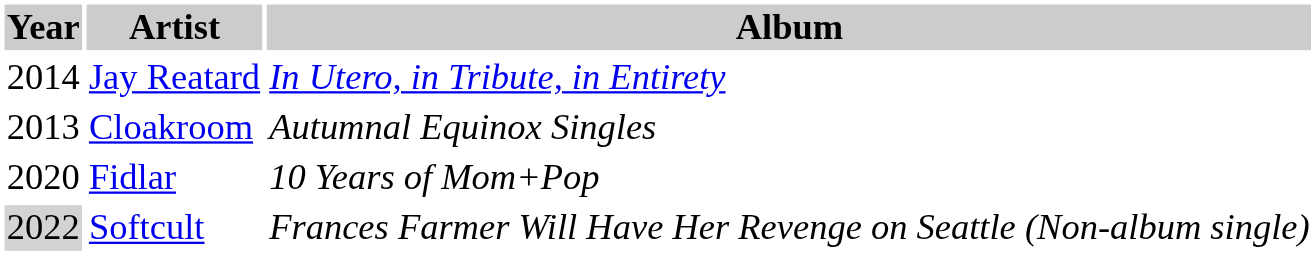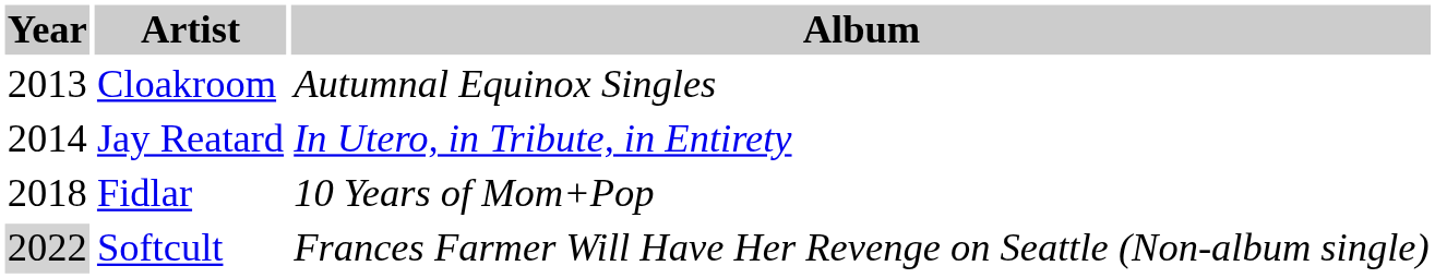rows swapped: Jay Reatard <-> Cloakroom
Fidlar | Year: 2020 -> 2018
